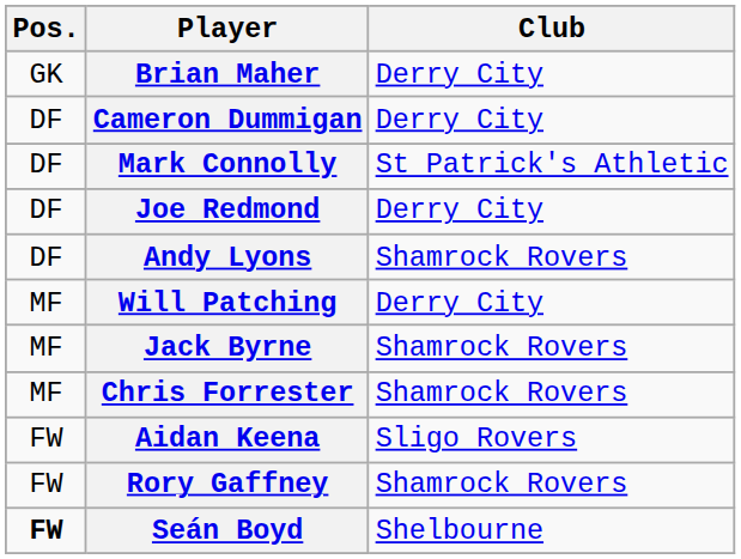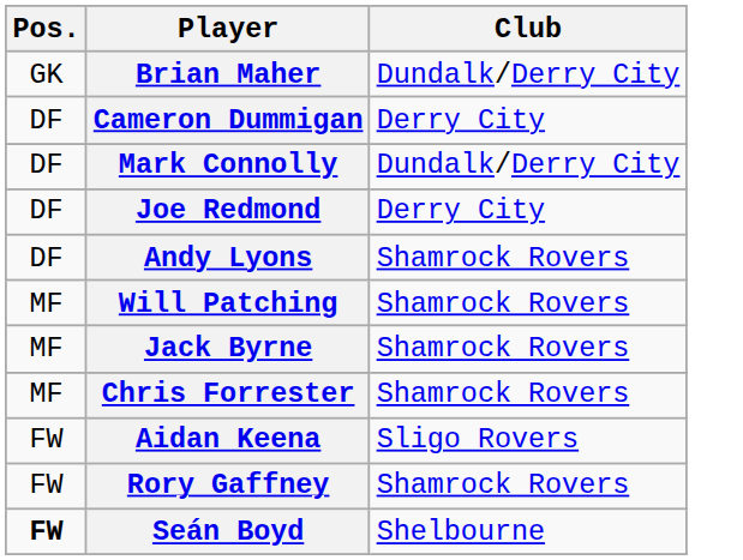Brian Maher | Club: Derry City -> Dundalk/Derry City
Mark Connolly | Club: St Patrick's Athletic -> Dundalk/Derry City
Will Patching | Club: Derry City -> Shamrock Rovers
